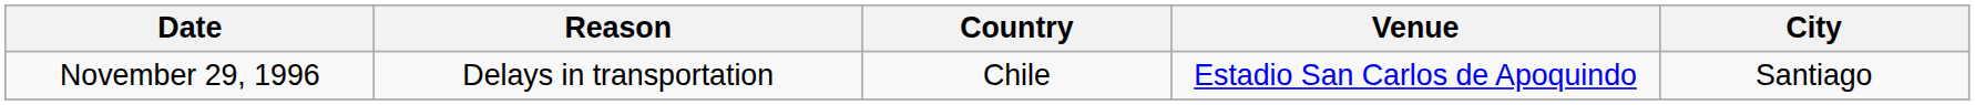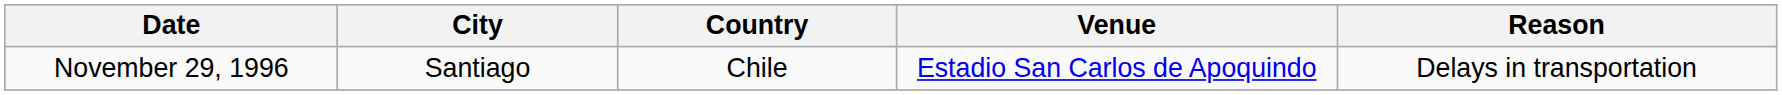columns swapped: City <-> Reason
